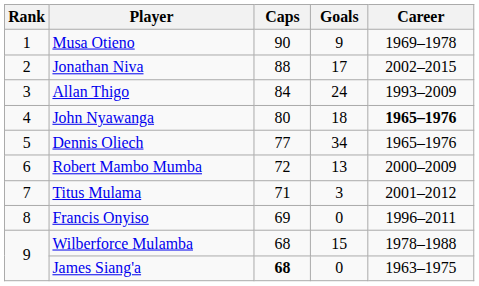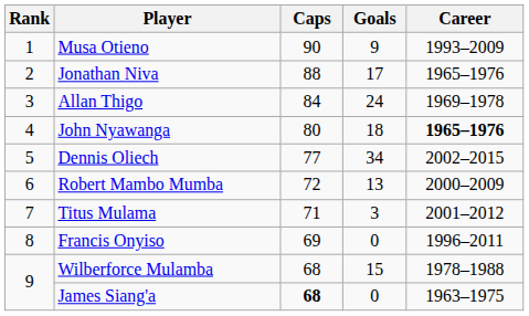Musa Otieno | Career: 1969–1978 -> 1993–2009
Jonathan Niva | Career: 2002–2015 -> 1965–1976
Allan Thigo | Career: 1993–2009 -> 1969–1978
Dennis Oliech | Career: 1965–1976 -> 2002–2015
